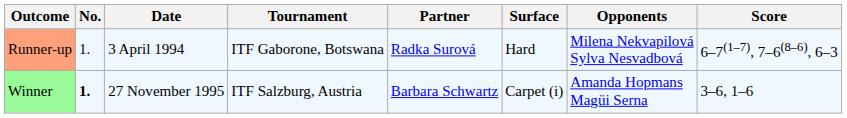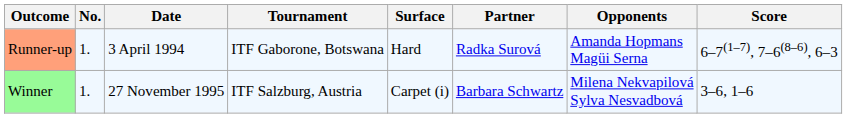columns swapped: Surface <-> Partner
Runner-up | Opponents: Milena Nekvapilová Sylva Nesvadbová -> Amanda Hopmans Magüi Serna
Winner | No.: bold -> normal
Winner | Opponents: Amanda Hopmans Magüi Serna -> Milena Nekvapilová Sylva Nesvadbová
